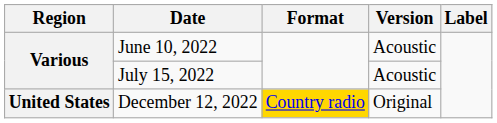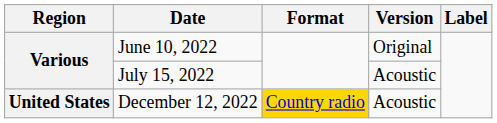June 10, 2022 | Version: Acoustic -> Original
December 12, 2022 | Version: Original -> Acoustic
